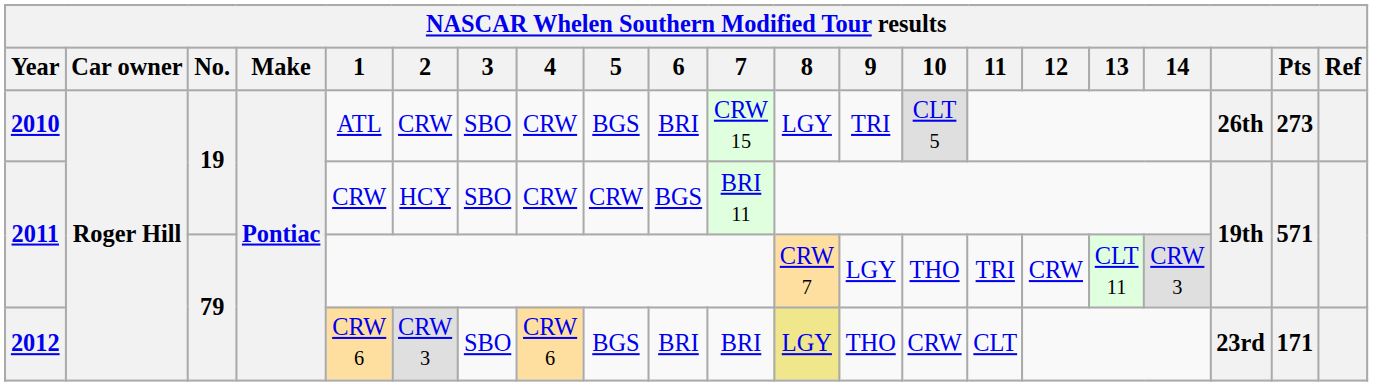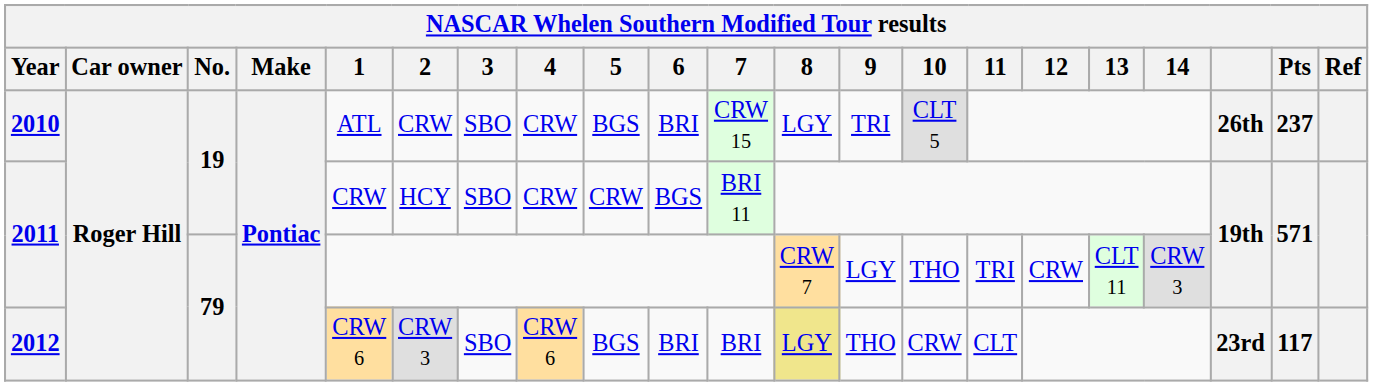2010 | Pts: 273 -> 237
2012 | Pts: 171 -> 117
